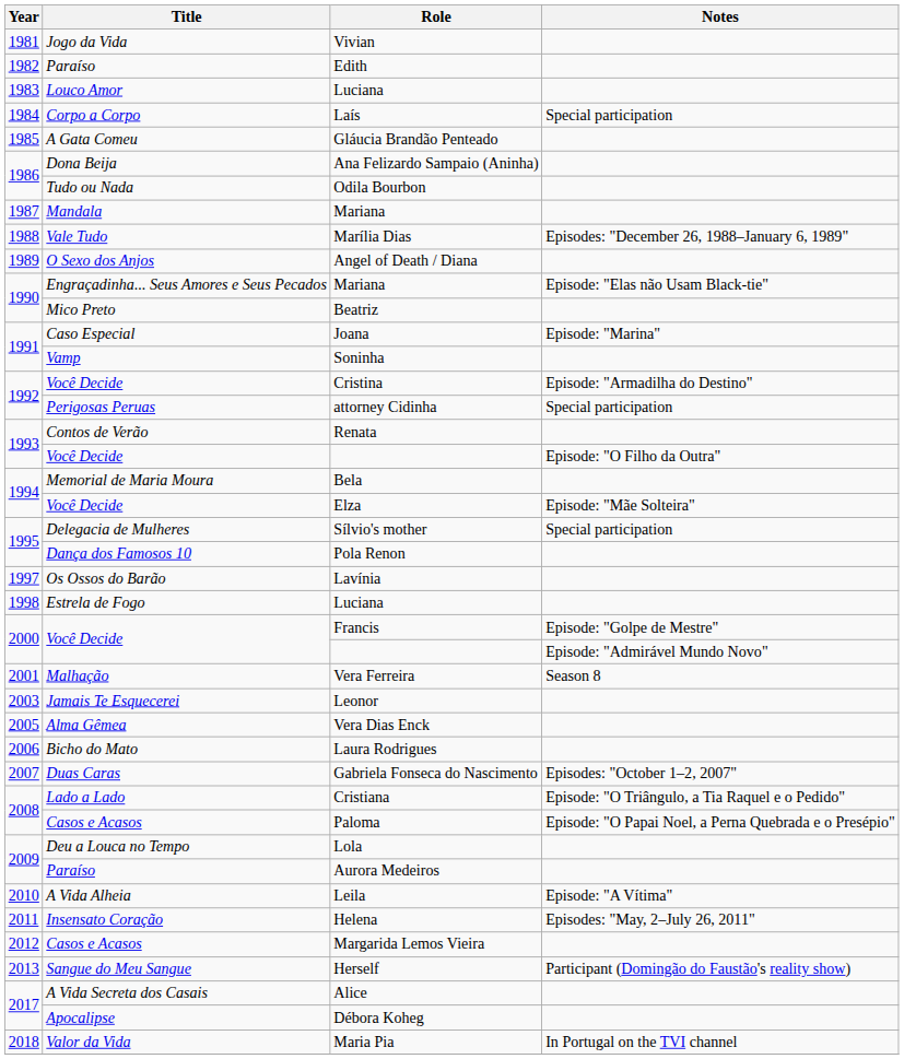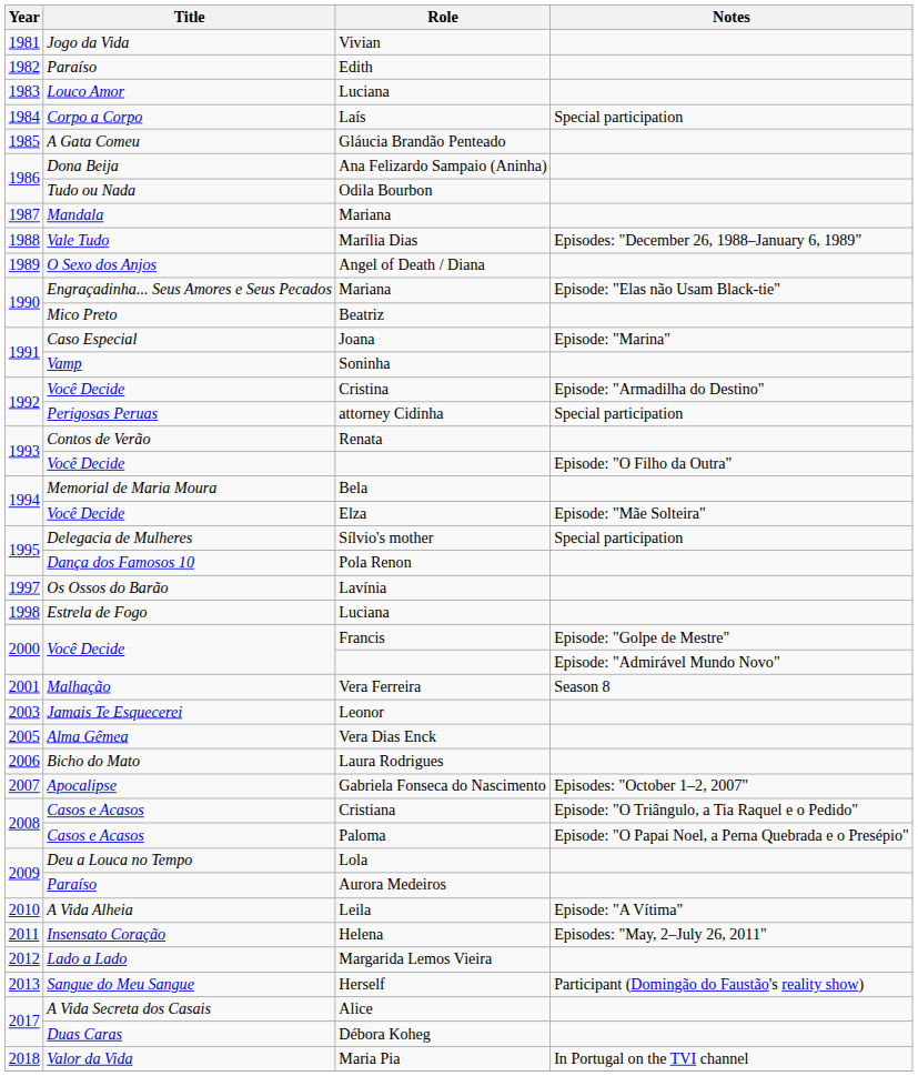Gabriela Fonseca do Nascimento | Title: Duas Caras -> Apocalipse
Cristiana | Title: Lado a Lado -> Casos e Acasos
Margarida Lemos Vieira | Title: Casos e Acasos -> Lado a Lado
Débora Koheg | Title: Apocalipse -> Duas Caras
